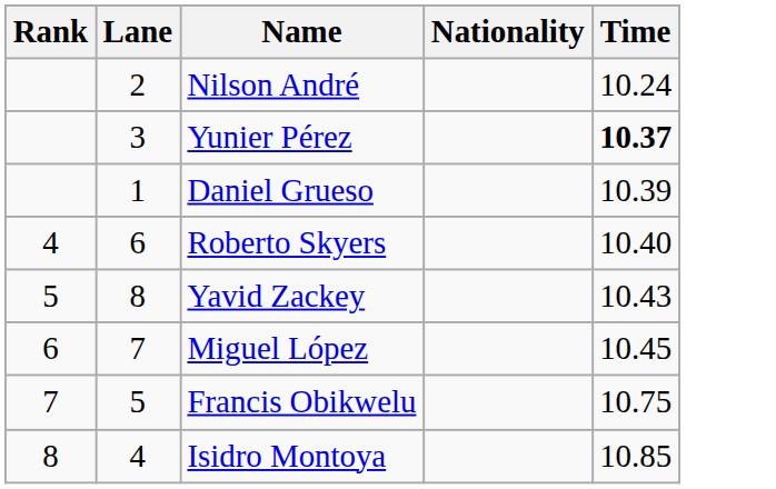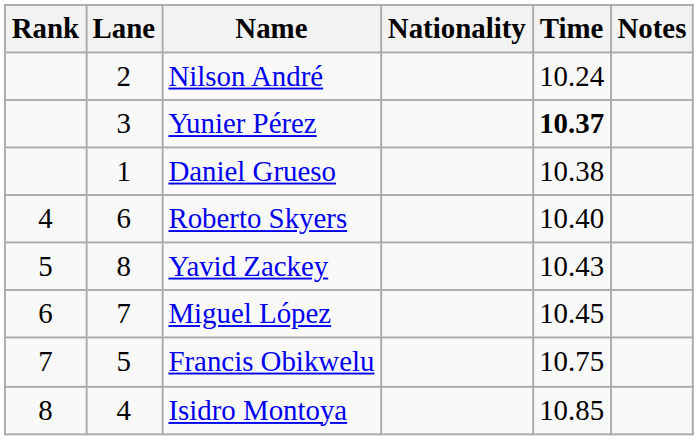+ column: Notes
Daniel Grueso | Time: 10.39 -> 10.38
